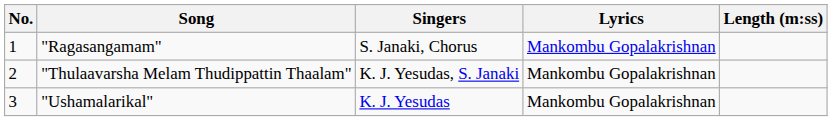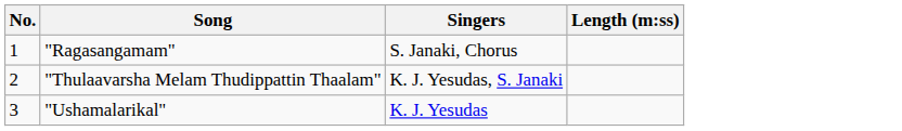- column: Lyrics | Mankombu Gopalakrishnan | Mankombu Gopalakrishnan | Mankombu Gopalakrishnan
